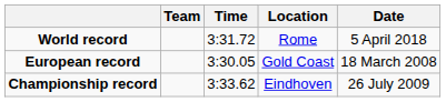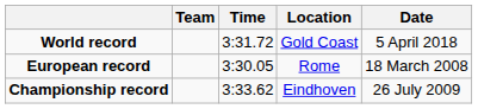World record | Location: Rome -> Gold Coast
European record | Location: Gold Coast -> Rome
